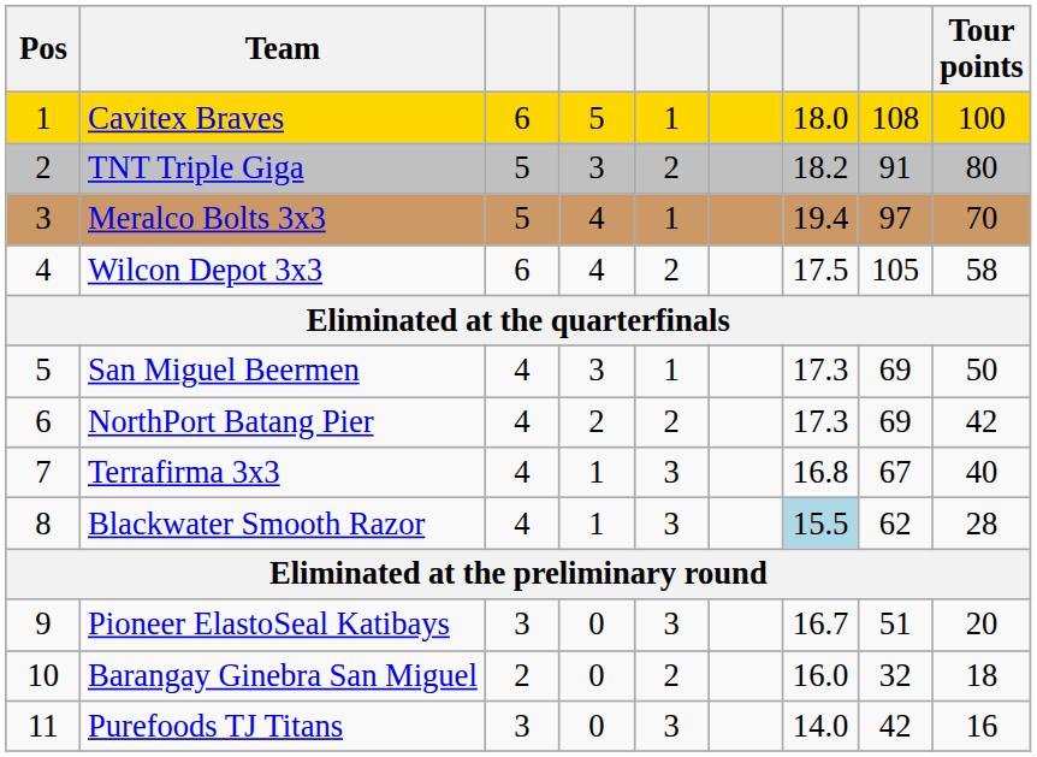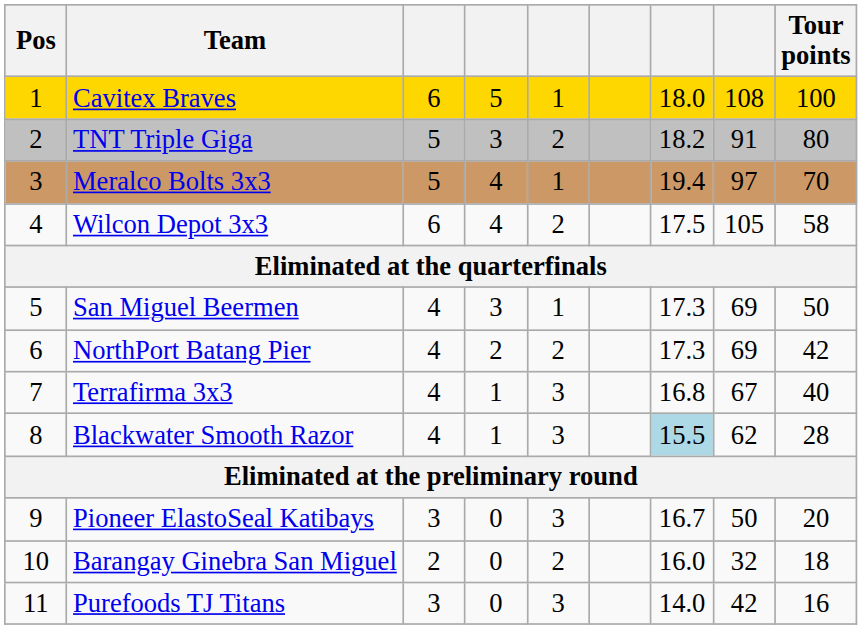Pioneer ElastoSeal Katibays | column 8: 51 -> 50
